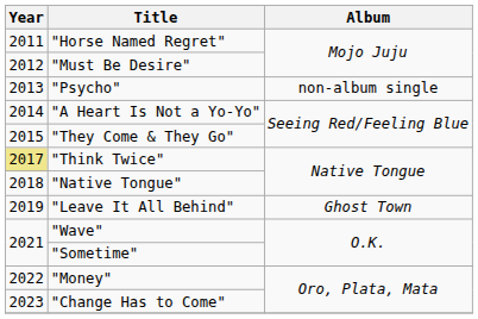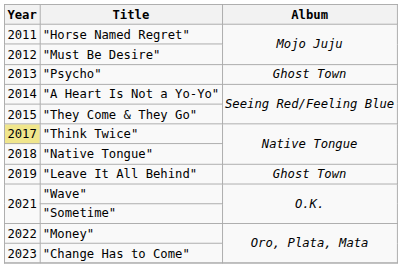"Psycho" | Album: non-album single -> Ghost Town
